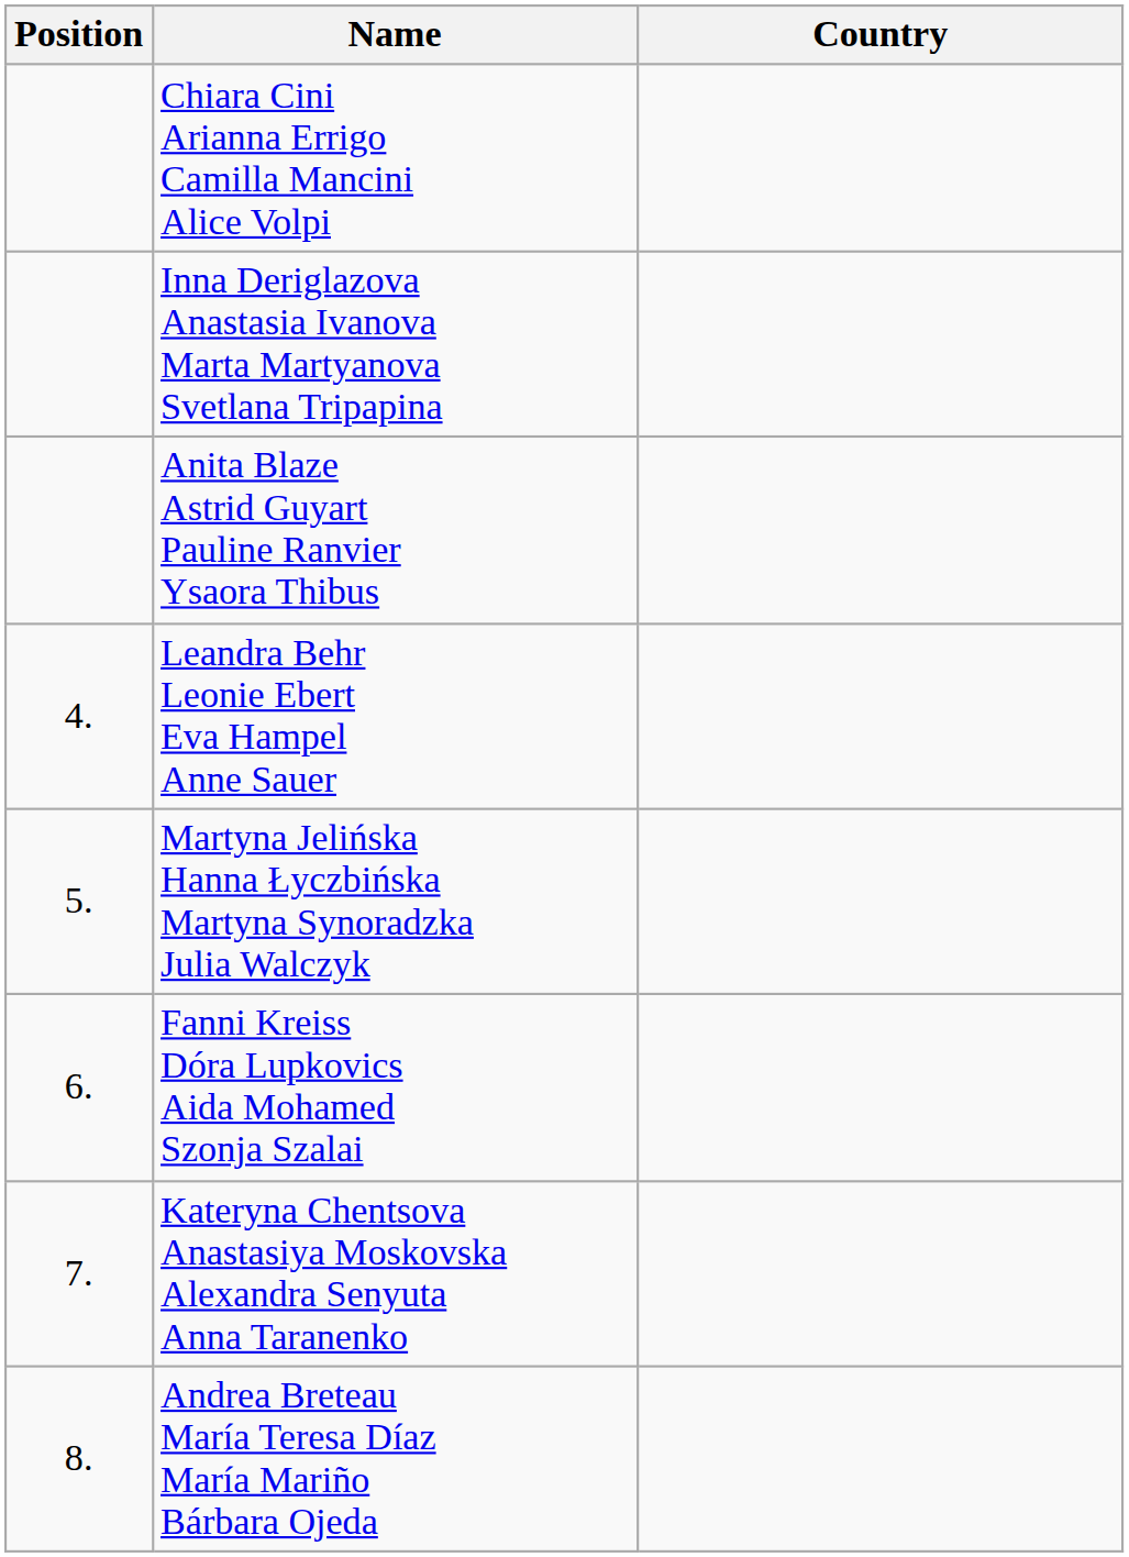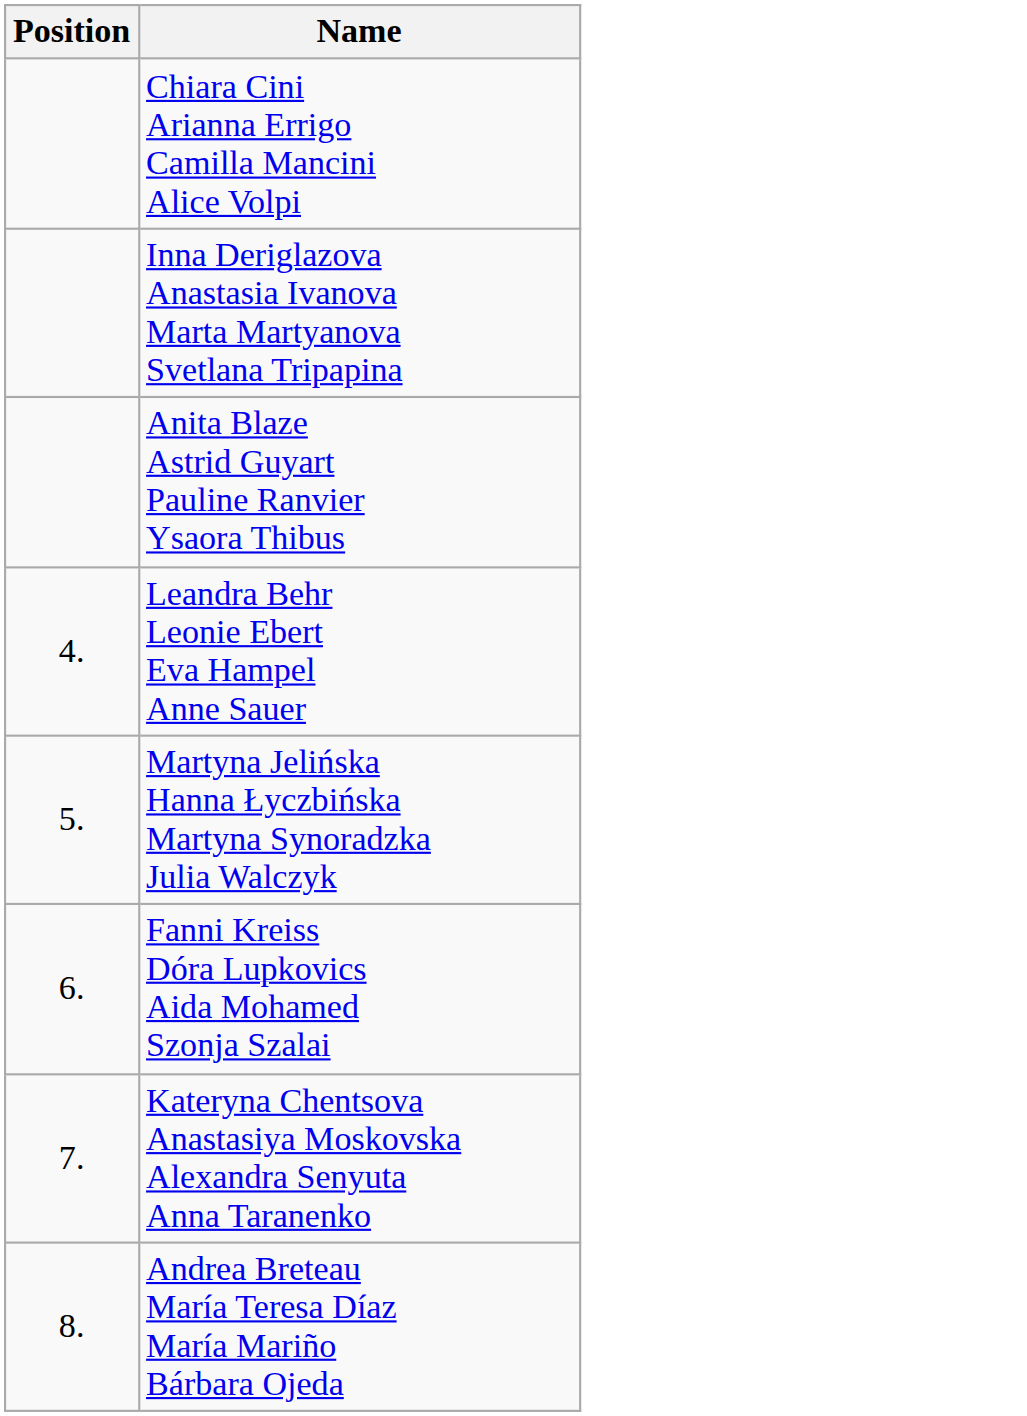- column: Country
